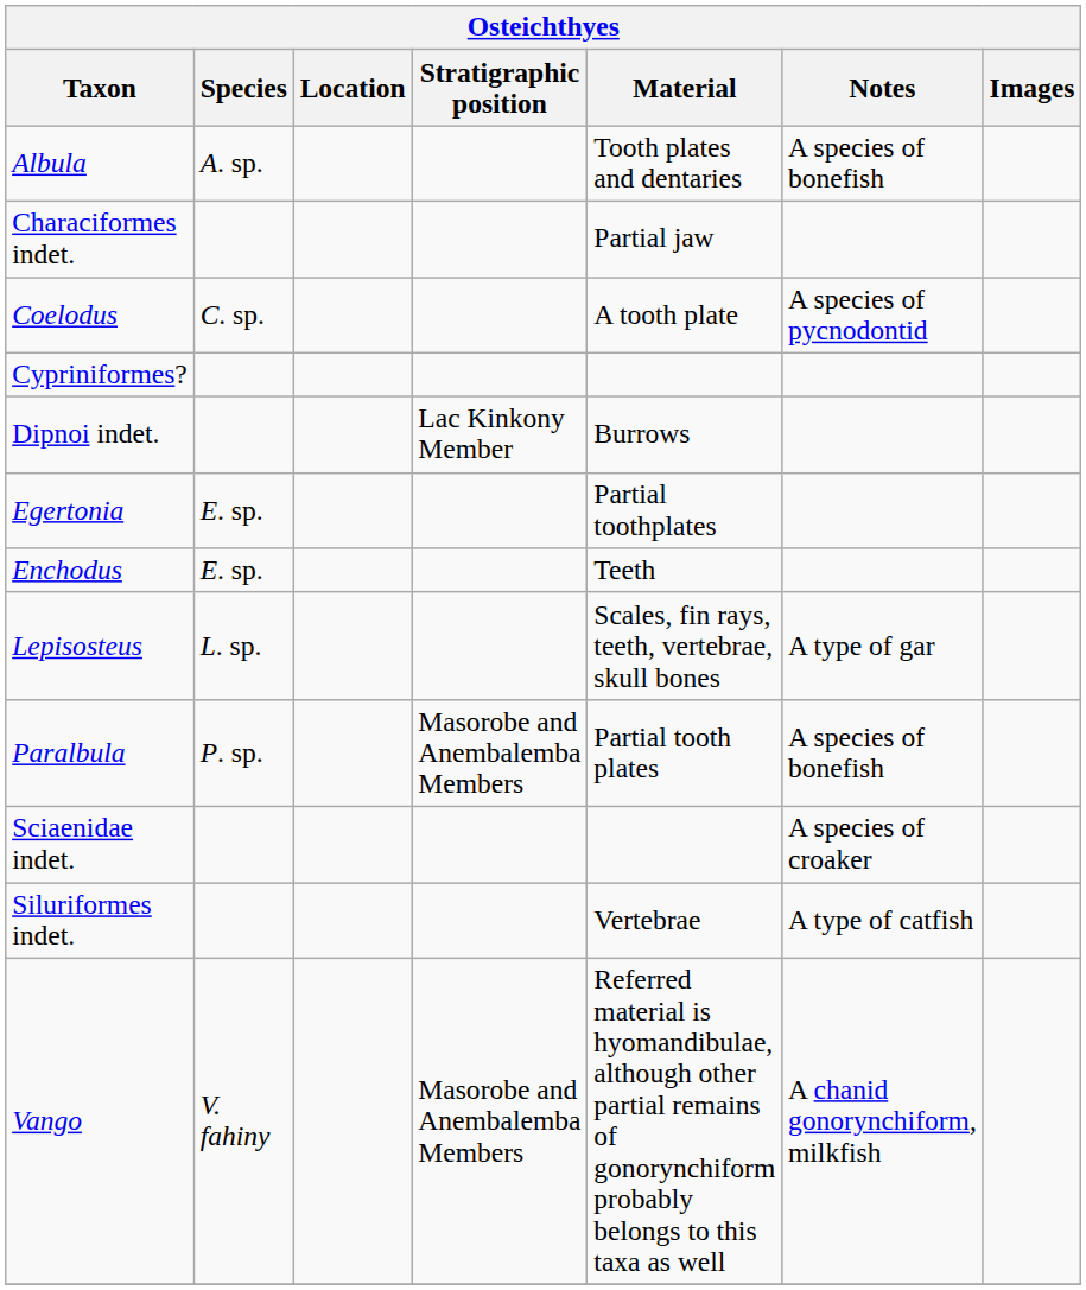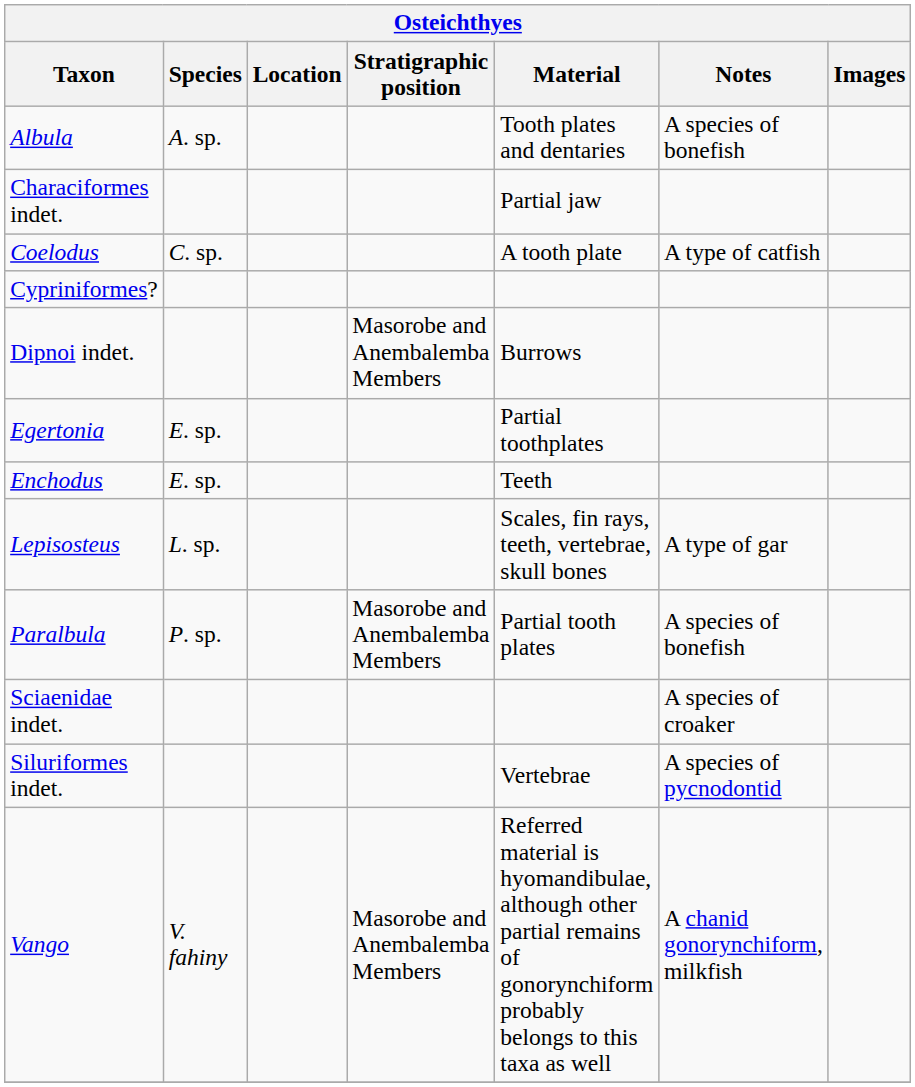Coelodus | Notes: A species of pycnodontid -> A type of catfish
Dipnoi indet. | Stratigraphic position: Lac Kinkony Member -> Masorobe and Anembalemba Members
Siluriformes indet. | Notes: A type of catfish -> A species of pycnodontid
